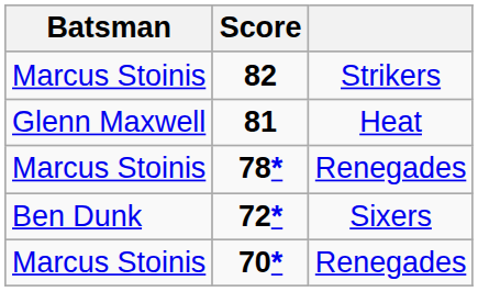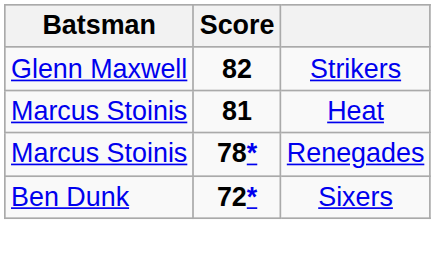82 | Batsman: Marcus Stoinis -> Glenn Maxwell
81 | Batsman: Glenn Maxwell -> Marcus Stoinis
- row: Marcus Stoinis | 70* | Renegades
